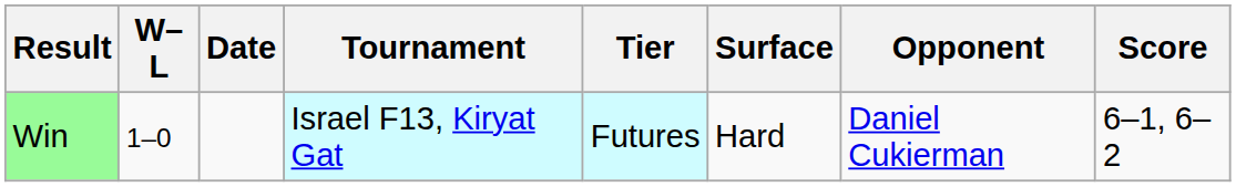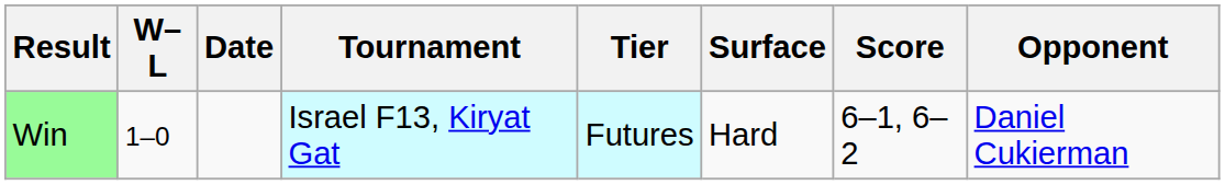columns swapped: Opponent <-> Score
